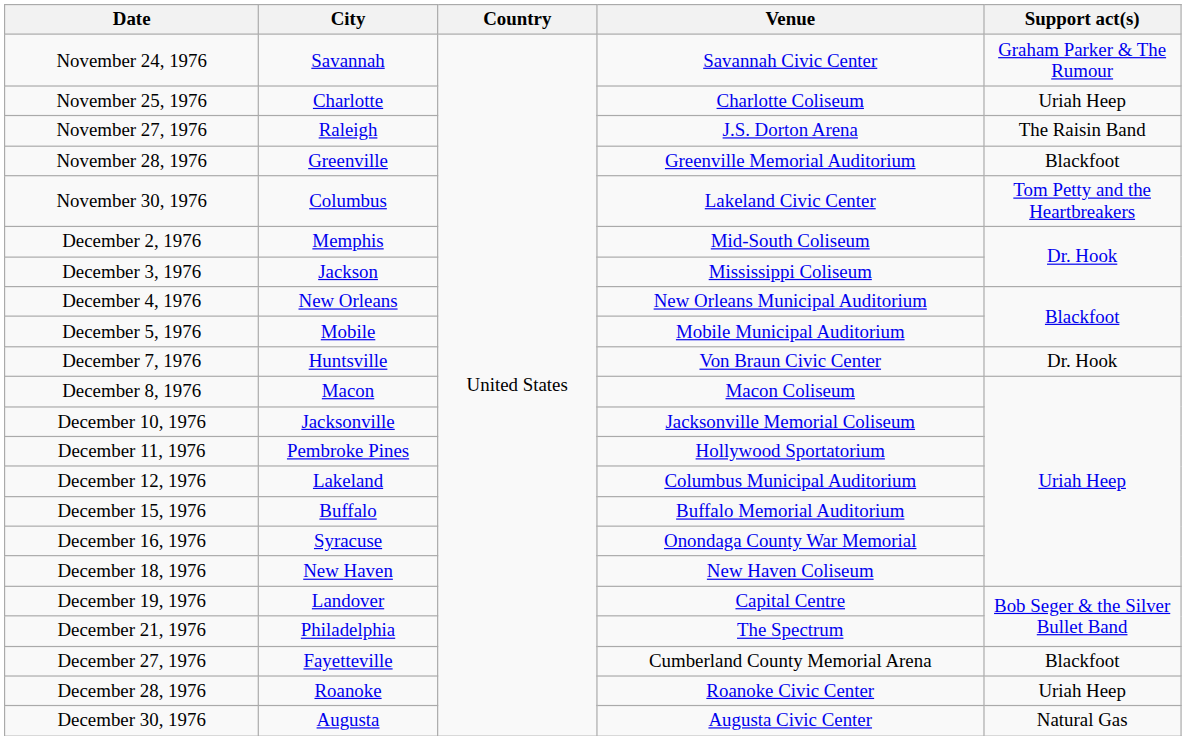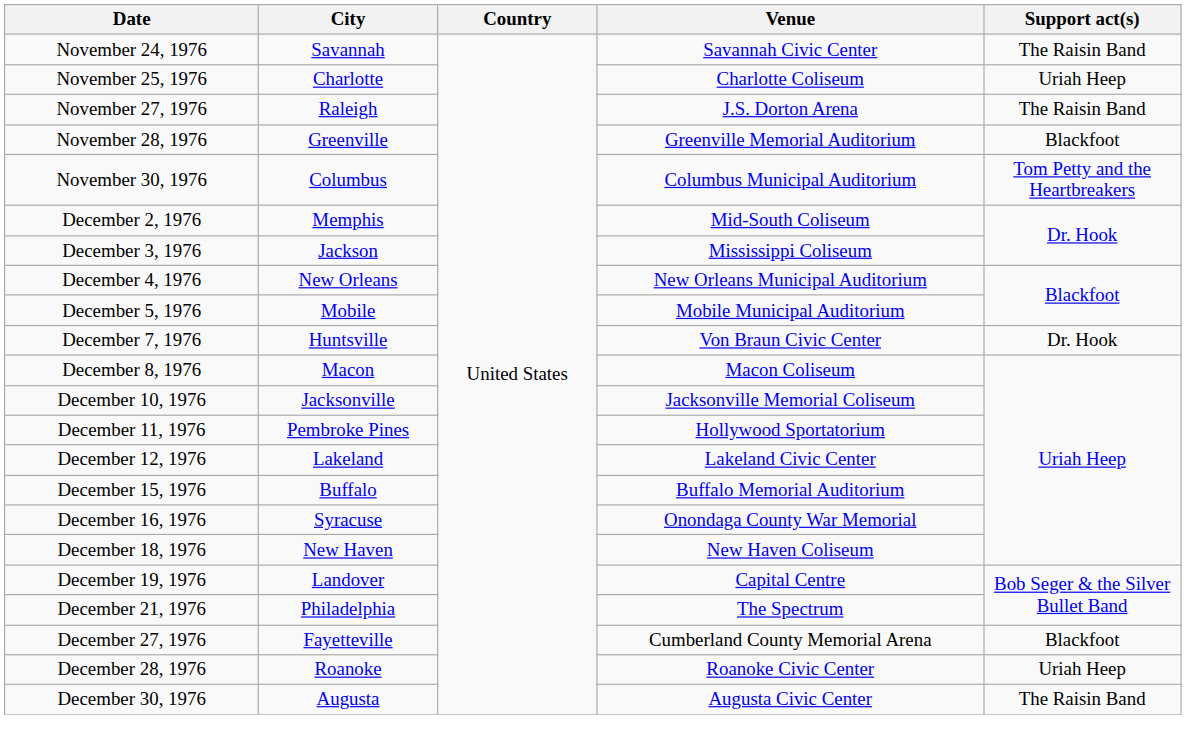November 24, 1976 | Support act(s): Graham Parker & The Rumour -> The Raisin Band
November 30, 1976 | Venue: Lakeland Civic Center -> Columbus Municipal Auditorium
December 12, 1976 | Venue: Columbus Municipal Auditorium -> Lakeland Civic Center
December 30, 1976 | Support act(s): Natural Gas -> The Raisin Band
